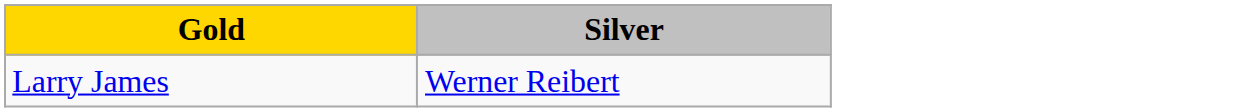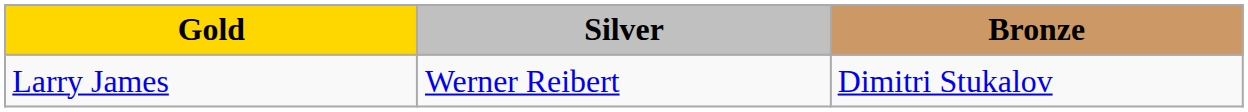+ column: Bronze | Dimitri Stukalov
